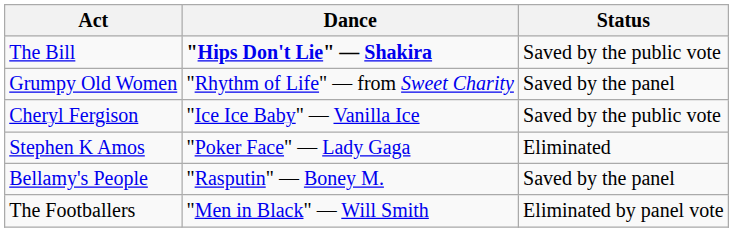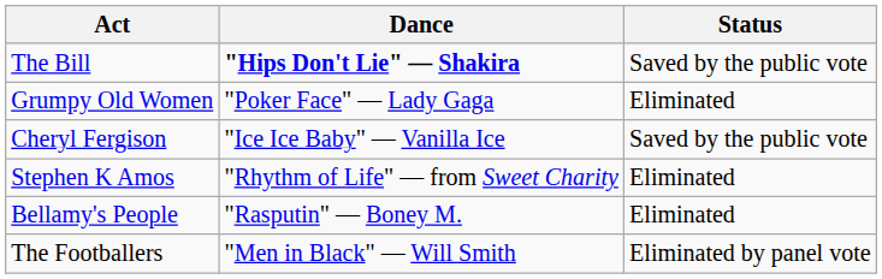Grumpy Old Women | Dance: "Rhythm of Life" — from Sweet Charity -> "Poker Face" — Lady Gaga
Grumpy Old Women | Status: Saved by the panel -> Eliminated
Stephen K Amos | Dance: "Poker Face" — Lady Gaga -> "Rhythm of Life" — from Sweet Charity
Bellamy's People | Status: Saved by the panel -> Eliminated
